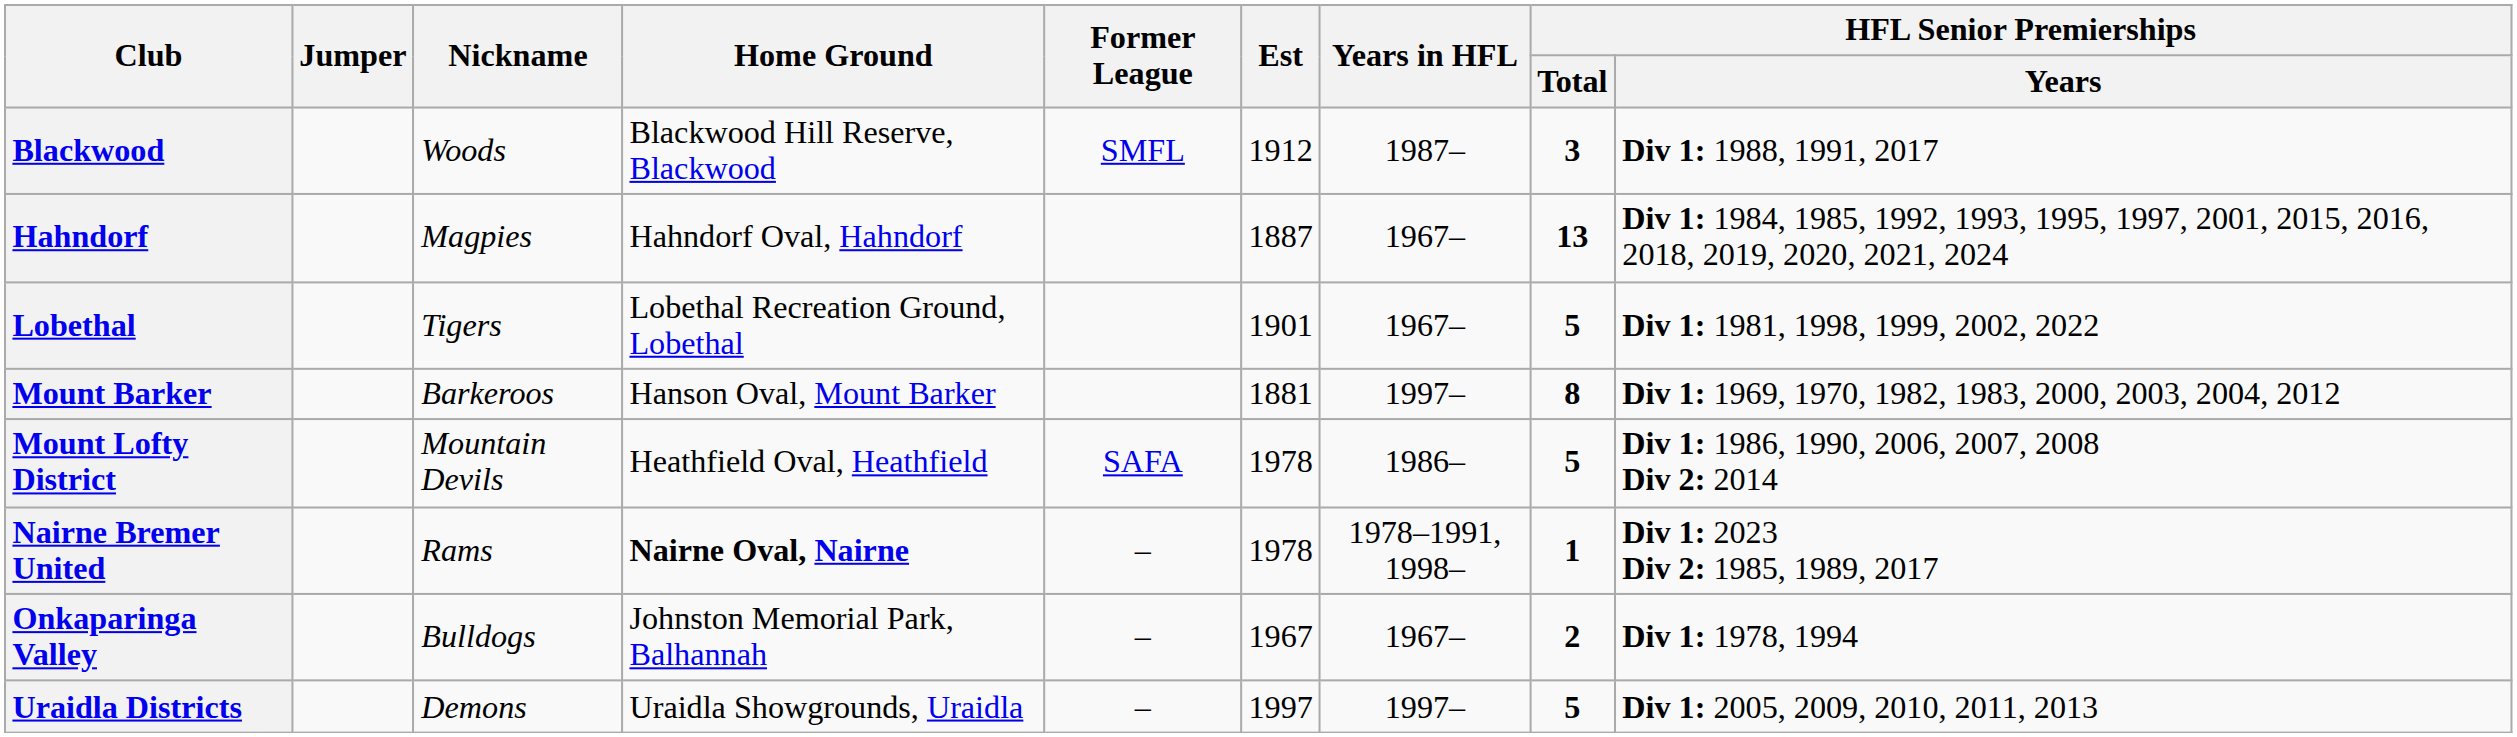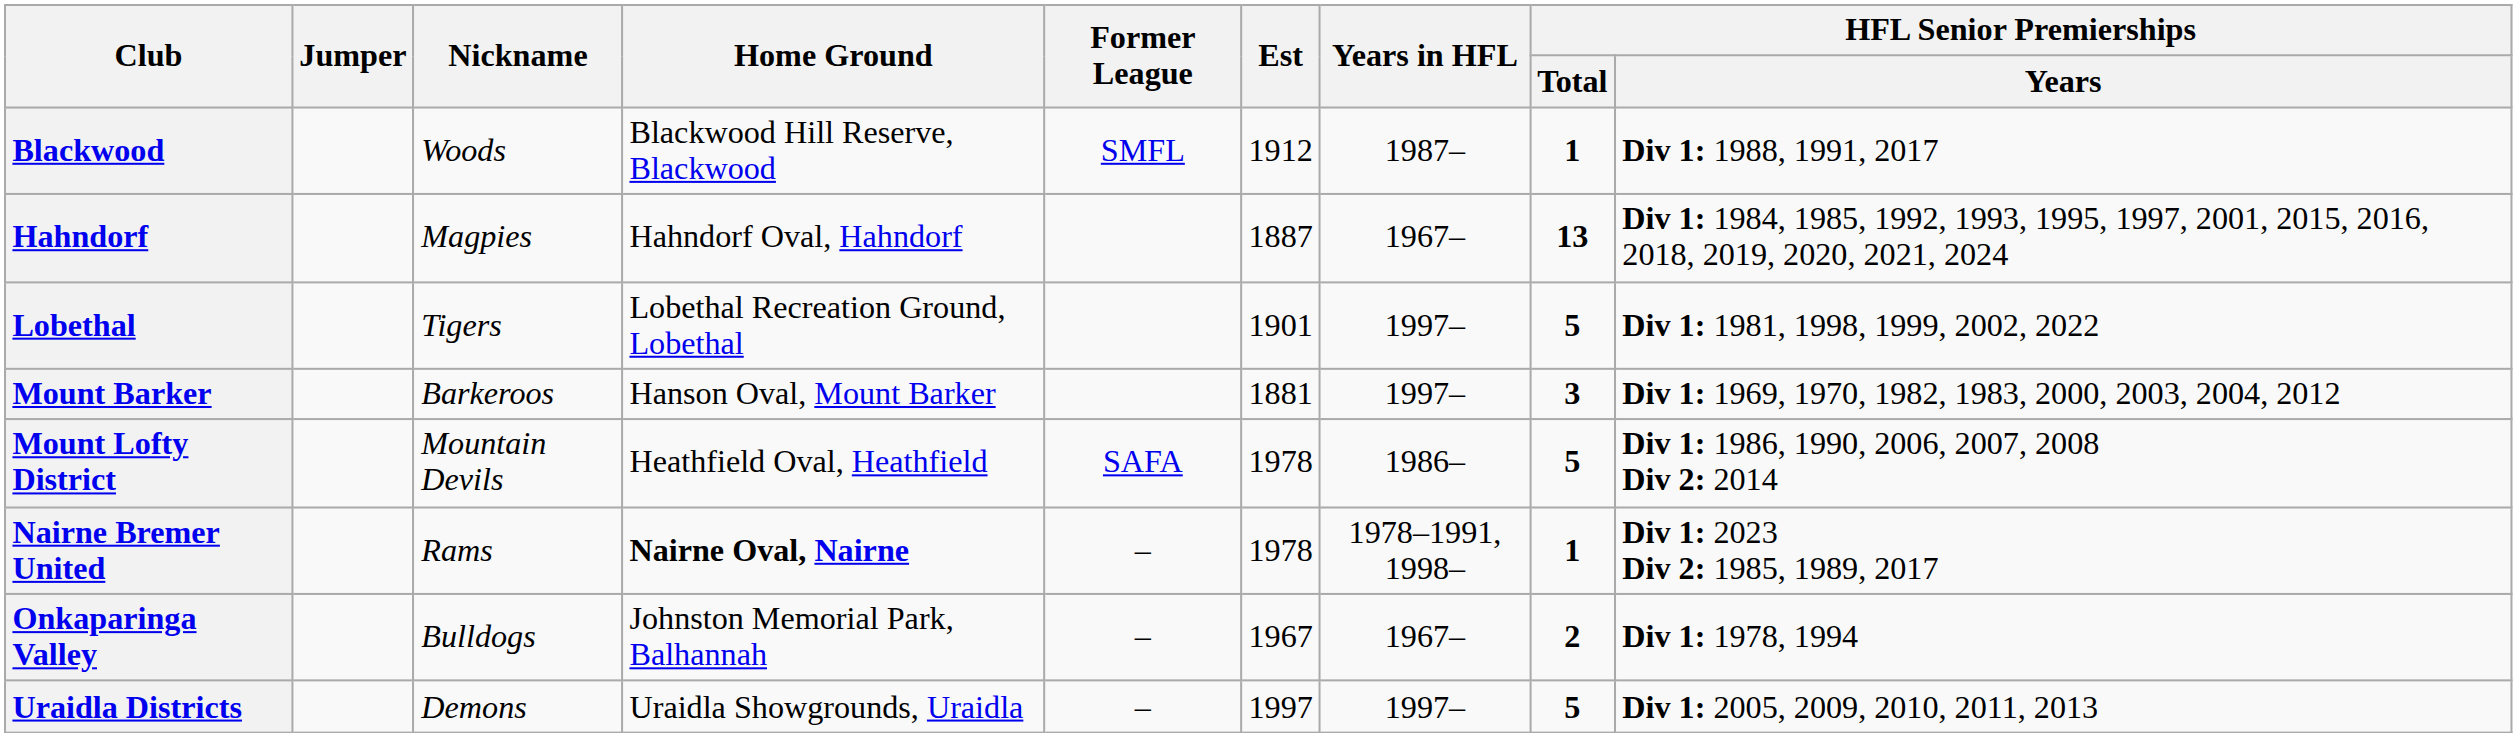Blackwood | HFL Senior Premierships / Total: 3 -> 1
Lobethal | Years in HFL: 1967– -> 1997–
Mount Barker | HFL Senior Premierships / Total: 8 -> 3
